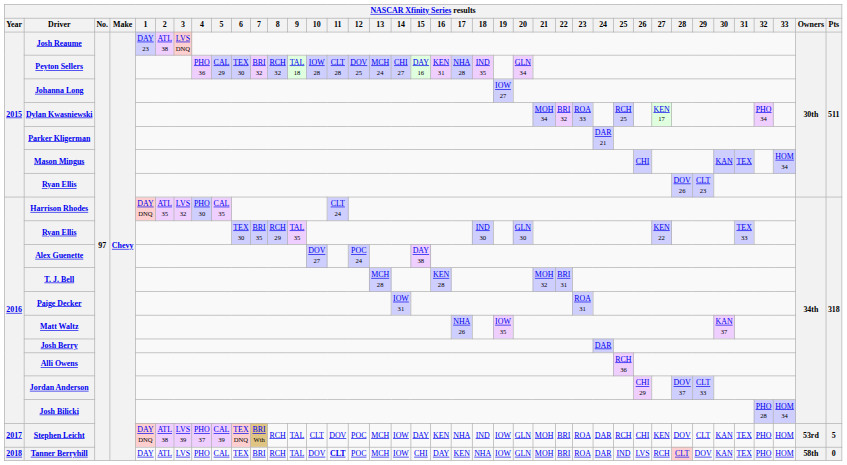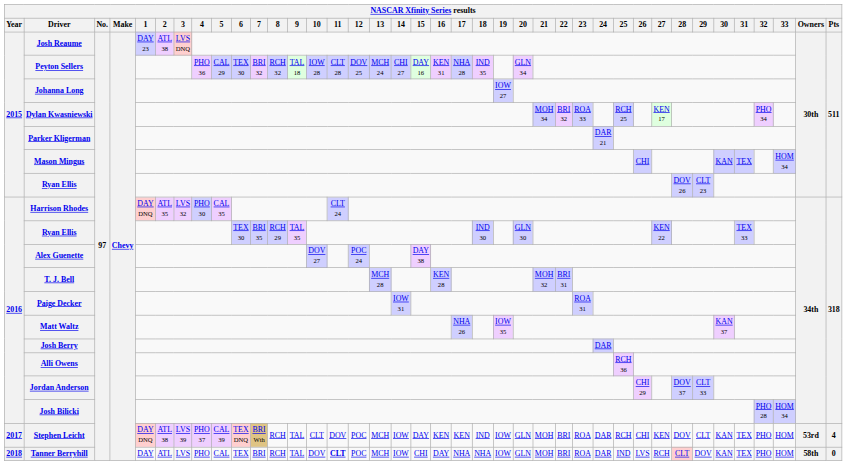Stephen Leicht | 17: NHA -> KEN
Stephen Leicht | Pts: 5 -> 4
Tanner Berryhill | 17: KEN -> NHA
